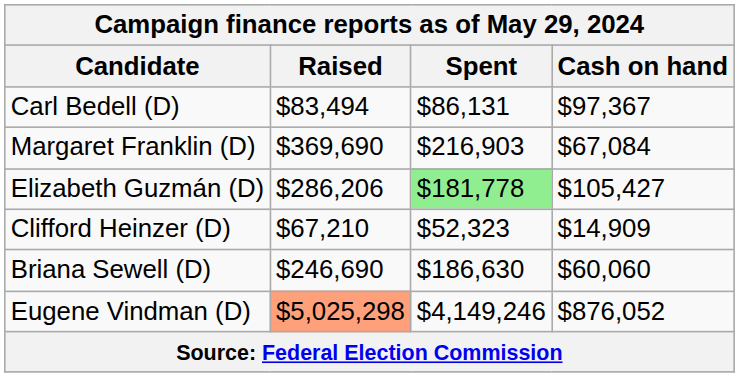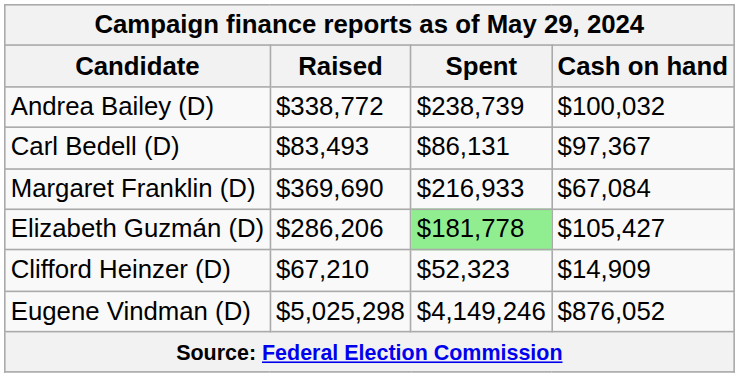+ row: Andrea Bailey (D) | $338,772 | $238,739 | $100,032
Carl Bedell (D) | Raised: $83,494 -> $83,493
Margaret Franklin (D) | Spent: $216,903 -> $216,933
- row: Briana Sewell (D) | $246,690 | $186,630 | $60,060
Eugene Vindman (D) | Raised: lightsalmon background -> no background
